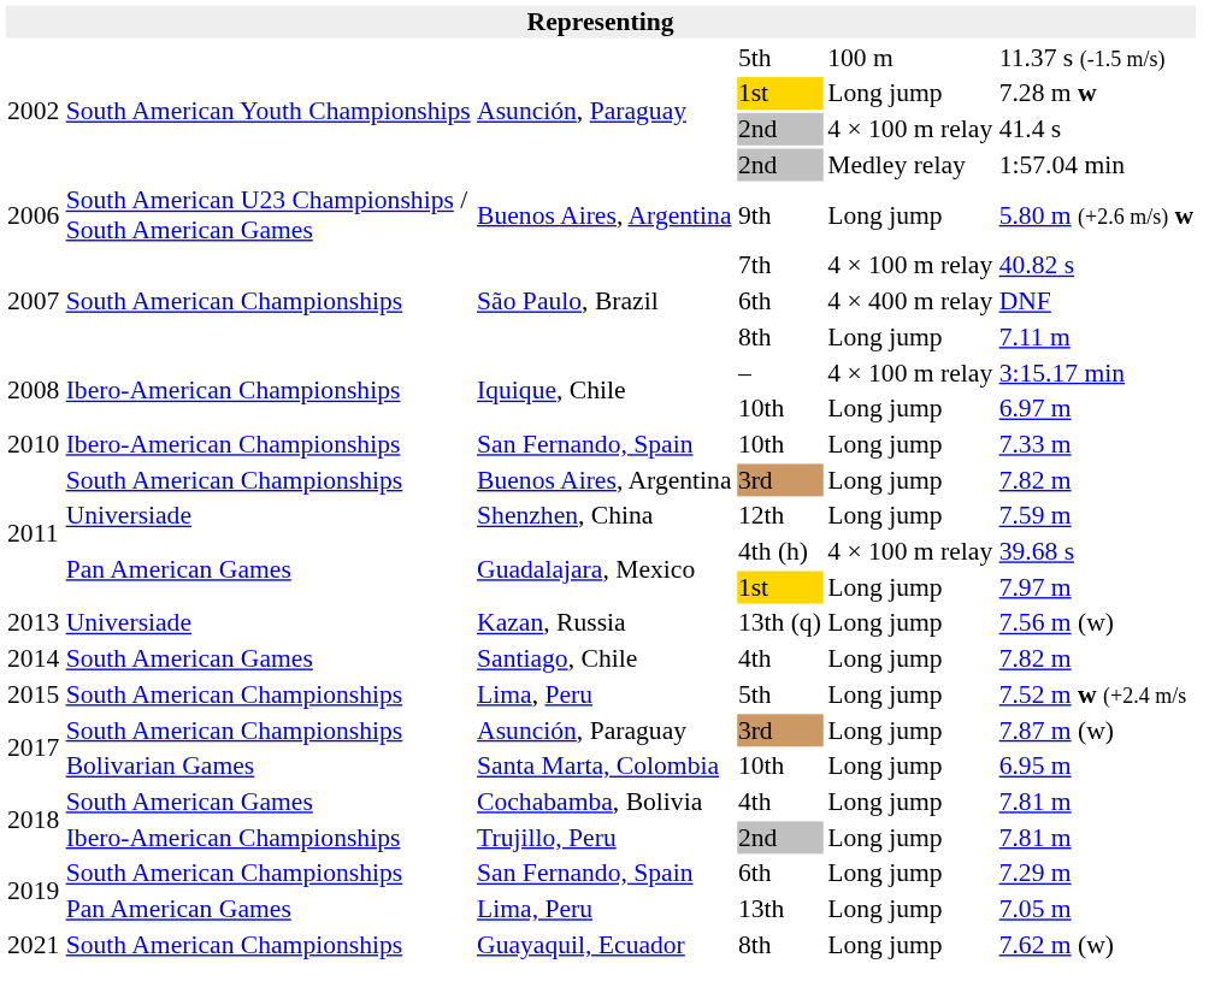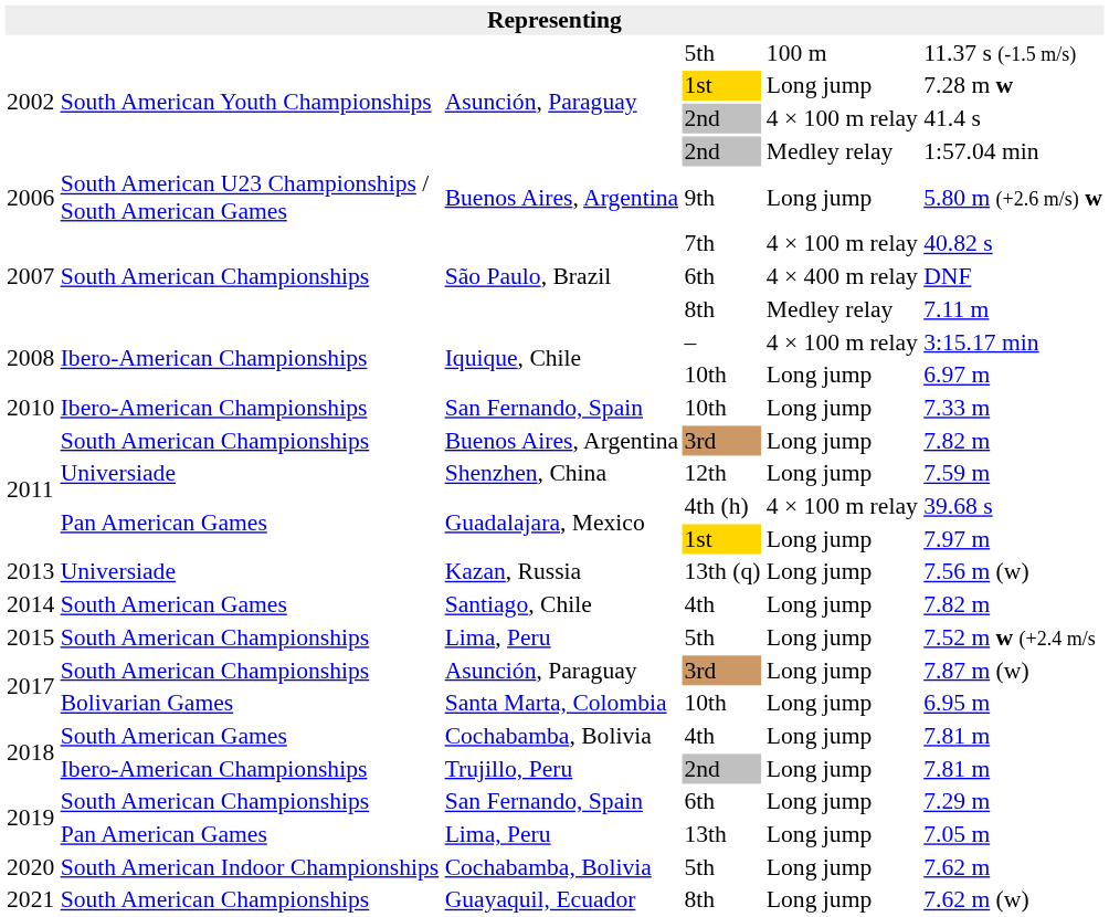2007 / 8th | column 5: Long jump -> Medley relay
+ row: 2020 | South American Indoor Championships | Cochabamba, Bolivia | 5th | Long jump | 7.62 m
